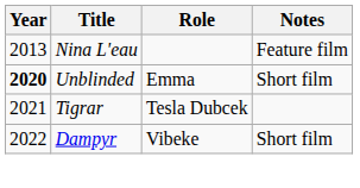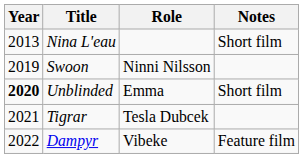Nina L'eau | Notes: Feature film -> Short film
+ row: 2019 | Swoon | Ninni Nilsson
Dampyr | Notes: Short film -> Feature film
